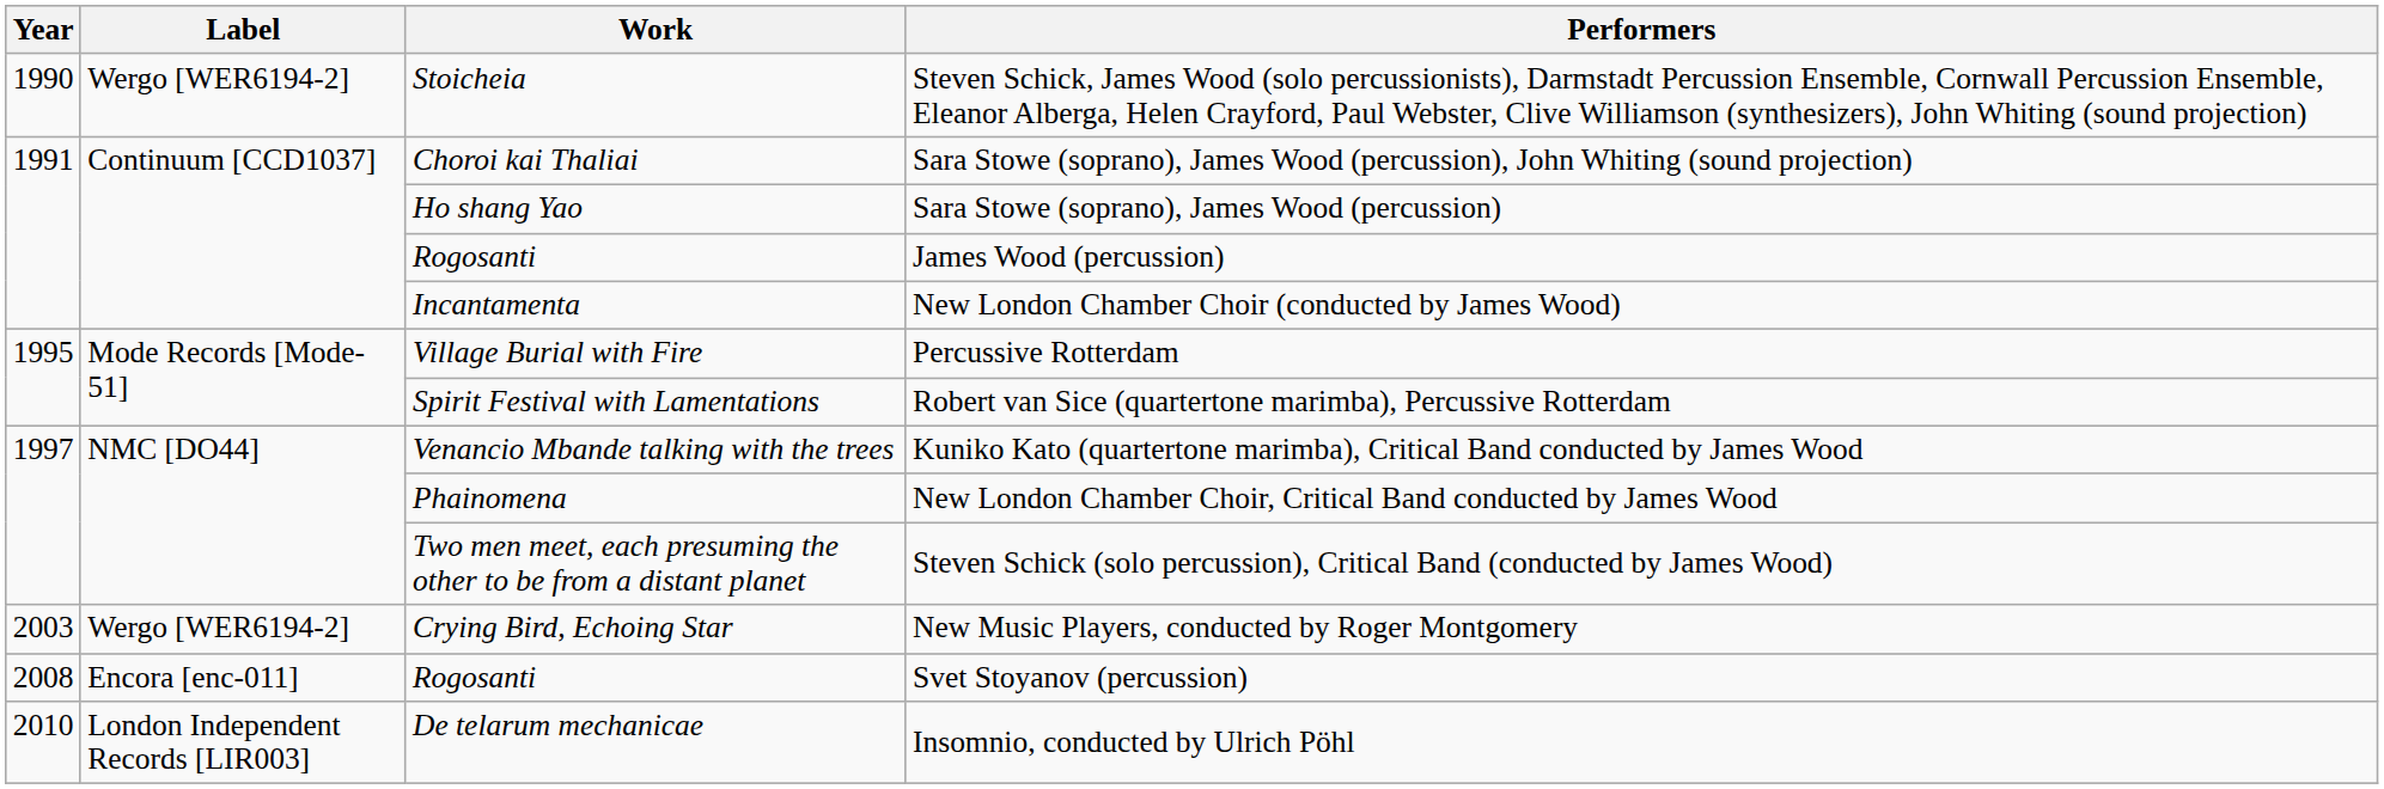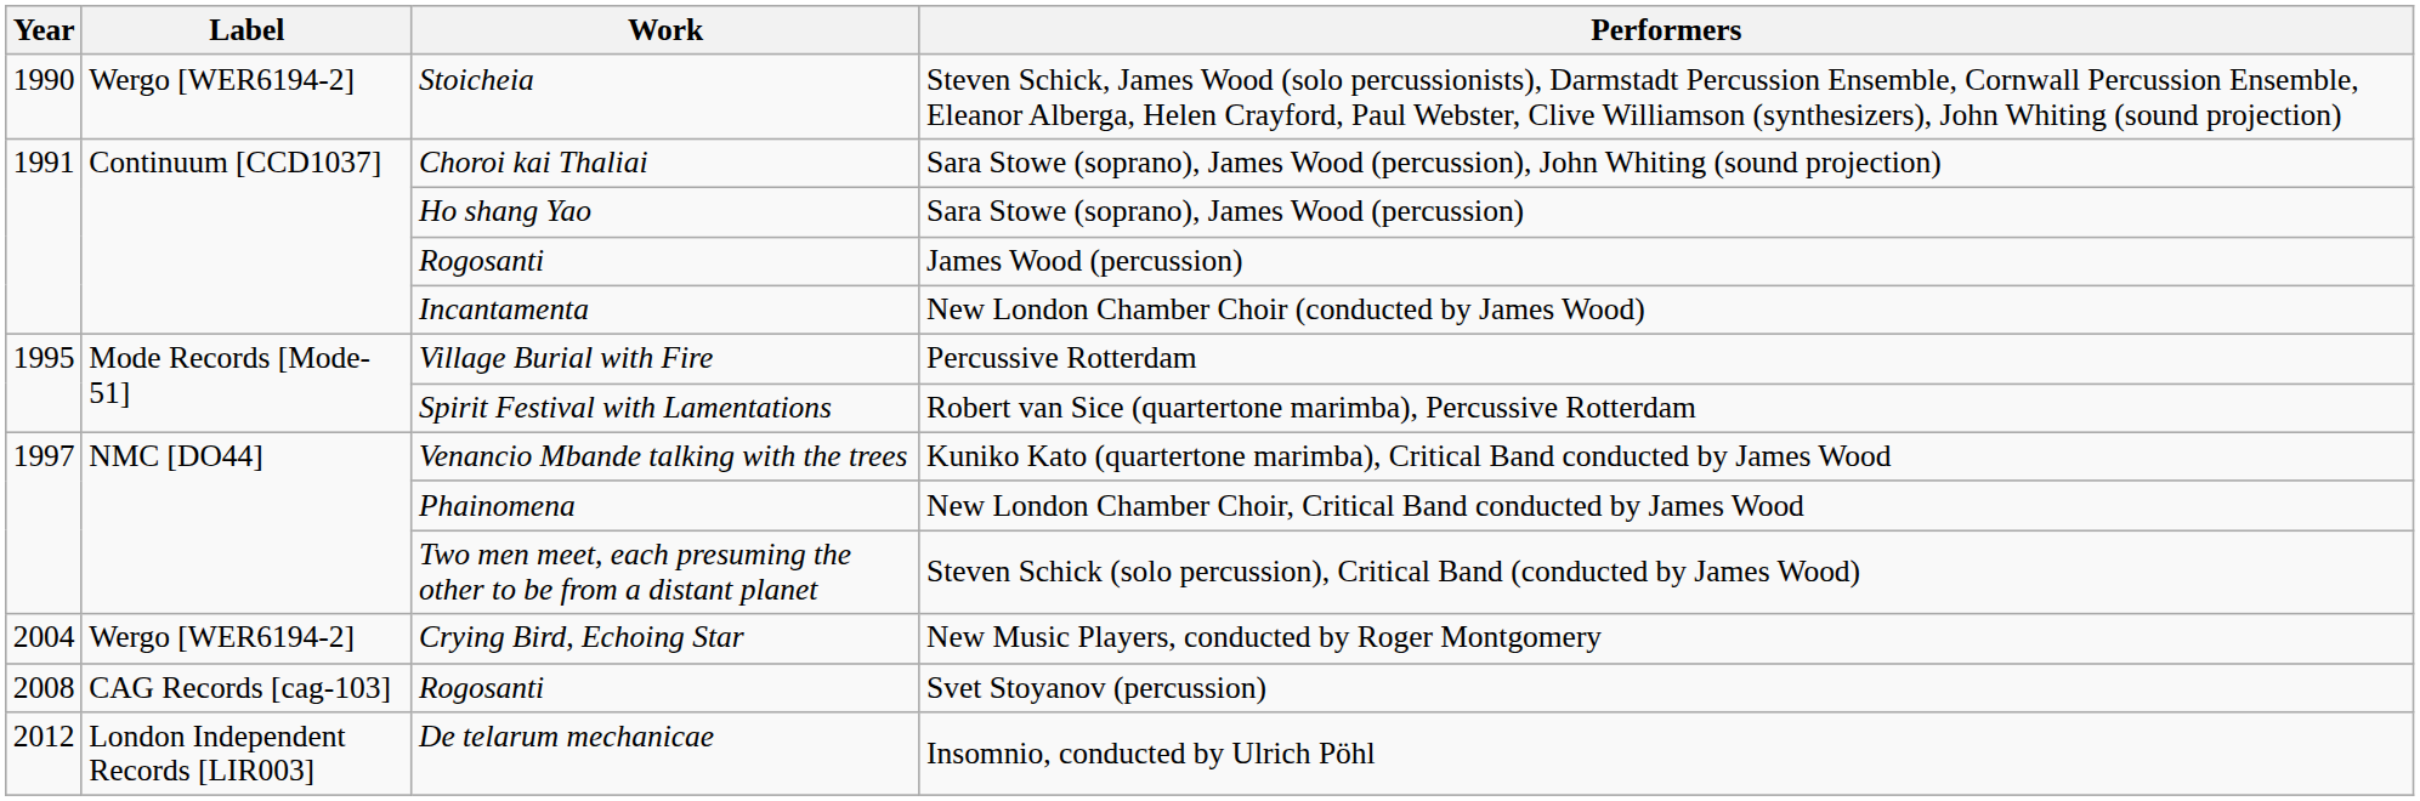New Music Players, conducted by Roger Montgomery | Year: 2003 -> 2004
Svet Stoyanov (percussion) | Label: Encora [enc-011] -> CAG Records [cag-103]
Insomnio, conducted by Ulrich Pöhl | Year: 2010 -> 2012
